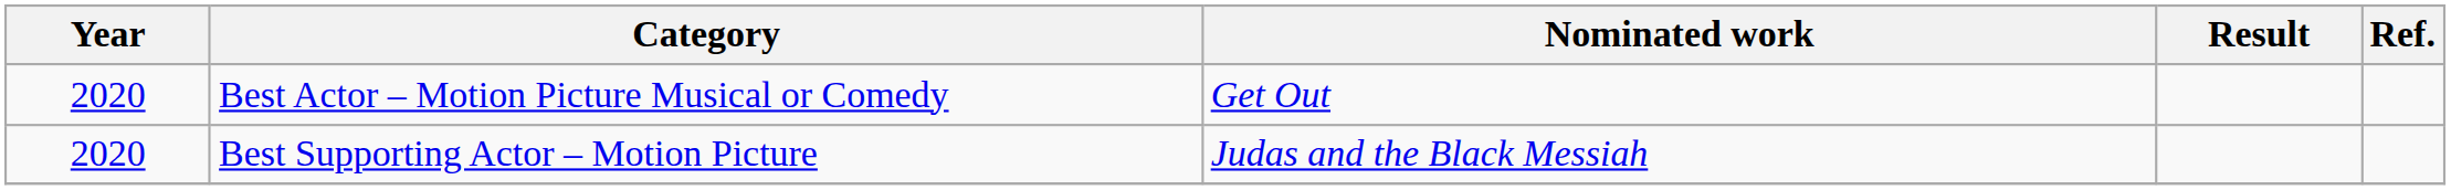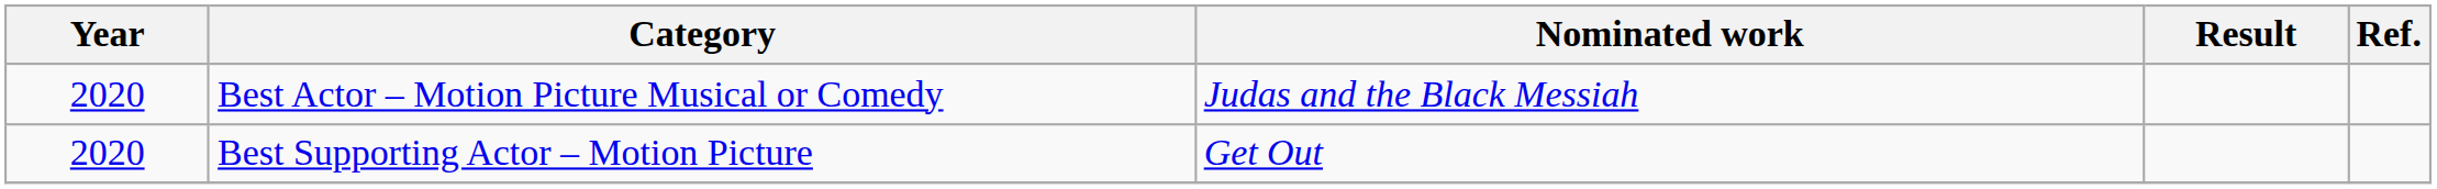Best Actor – Motion Picture Musical or Comedy | Nominated work: Get Out -> Judas and the Black Messiah
Best Supporting Actor – Motion Picture | Nominated work: Judas and the Black Messiah -> Get Out
